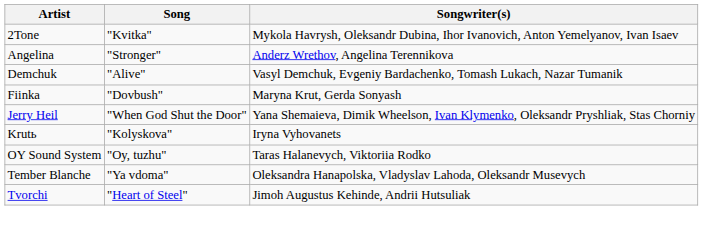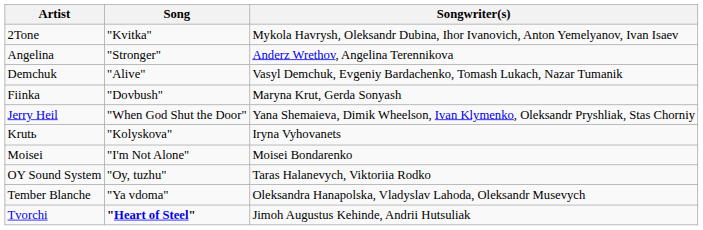+ row: Moisei | "I'm Not Alone" | Moisei Bondarenko
Tvorchi | Song: normal -> bold
